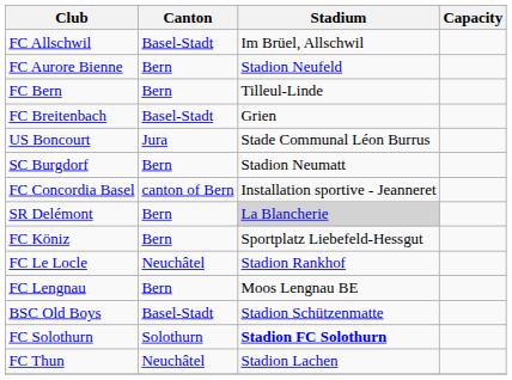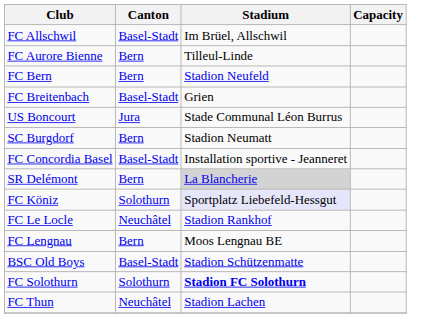FC Aurore Bienne | Stadium: Stadion Neufeld -> Tilleul-Linde
FC Bern | Stadium: Tilleul-Linde -> Stadion Neufeld
FC Concordia Basel | Canton: canton of Bern -> Basel-Stadt
FC Köniz | Canton: Bern -> Solothurn
FC Köniz | Stadium: no background -> lavender background
